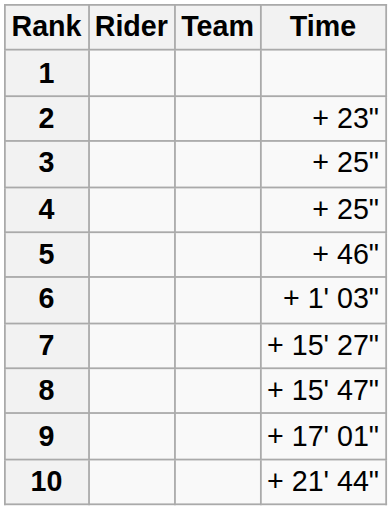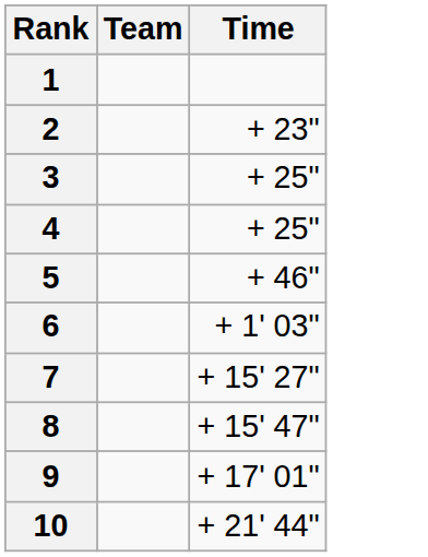- column: Rider
